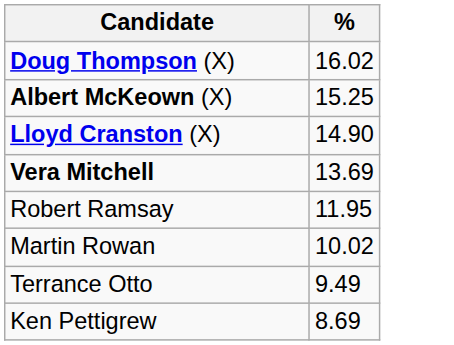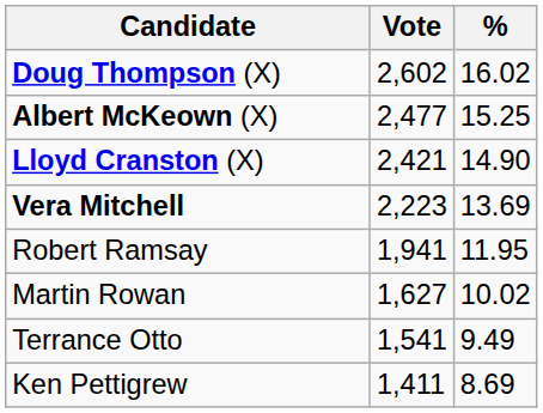+ column: Vote | 2,602 | 2,477 | 2,421 | 2,223 | 1,941 | 1,627 | 1,541 | 1,411
